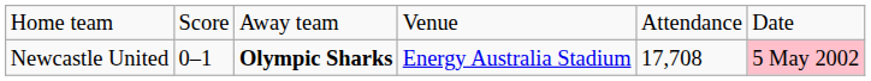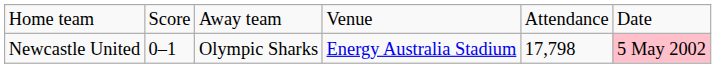Newcastle United | column 3: bold -> normal
Newcastle United | column 5: 17,708 -> 17,798
